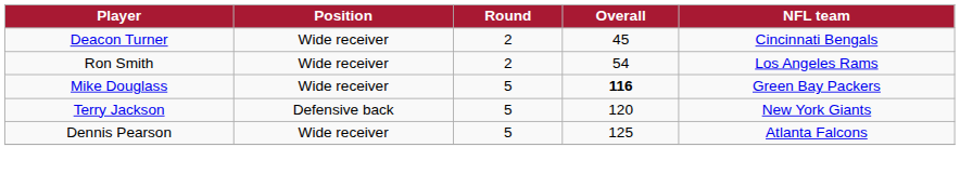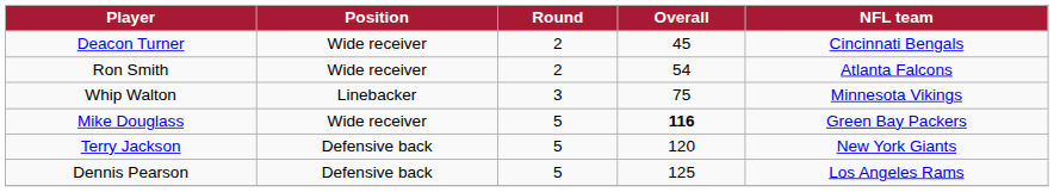Ron Smith | NFL team: Los Angeles Rams -> Atlanta Falcons
+ row: Whip Walton | Linebacker | 3 | 75 | Minnesota Vikings
Dennis Pearson | Position: Wide receiver -> Defensive back
Dennis Pearson | NFL team: Atlanta Falcons -> Los Angeles Rams
